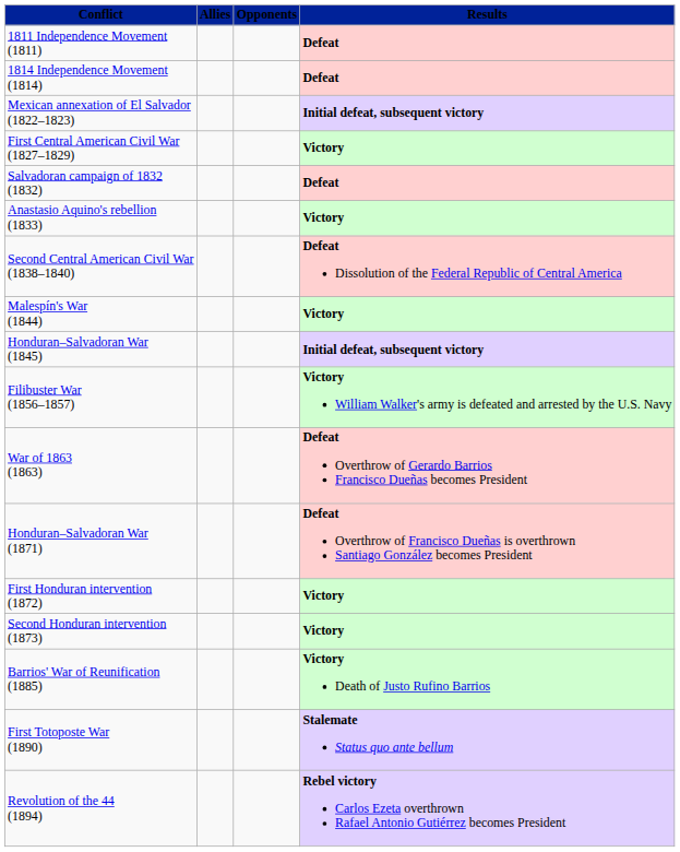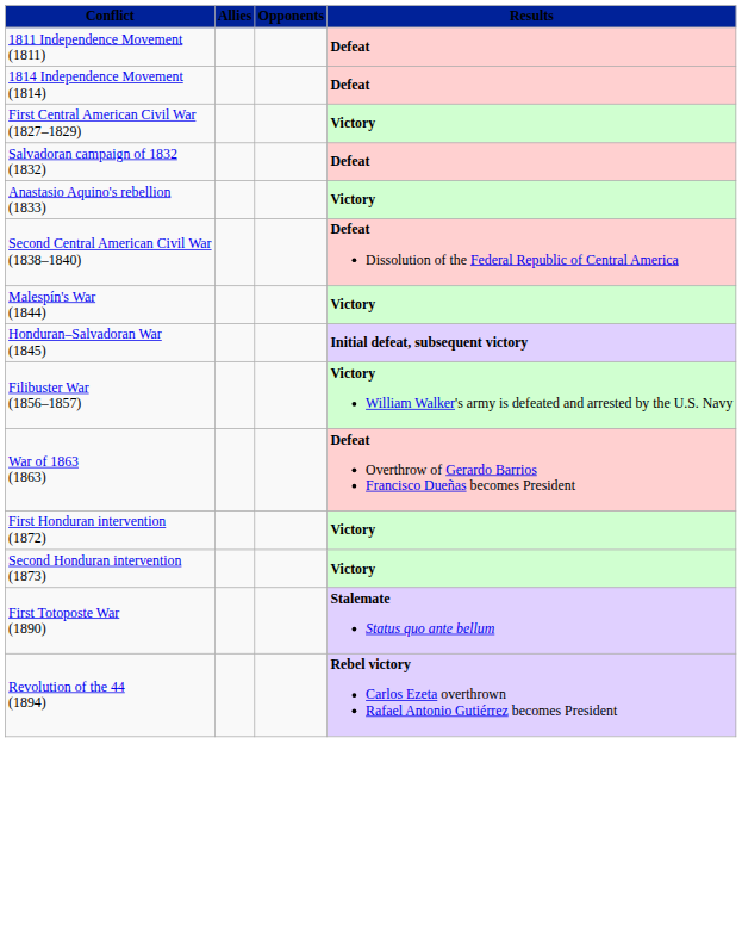- row: Mexican annexation of El Salvador (1822–1823) | Initial defeat, subsequent victory
- row: Honduran–Salvadoran War (1871) | Defeat Overthrow of Francisco Dueñas is overthrown Santiago González becomes President
- row: Barrios' War of Reunification (1885) | Victory Death of Justo Rufino Barrios
